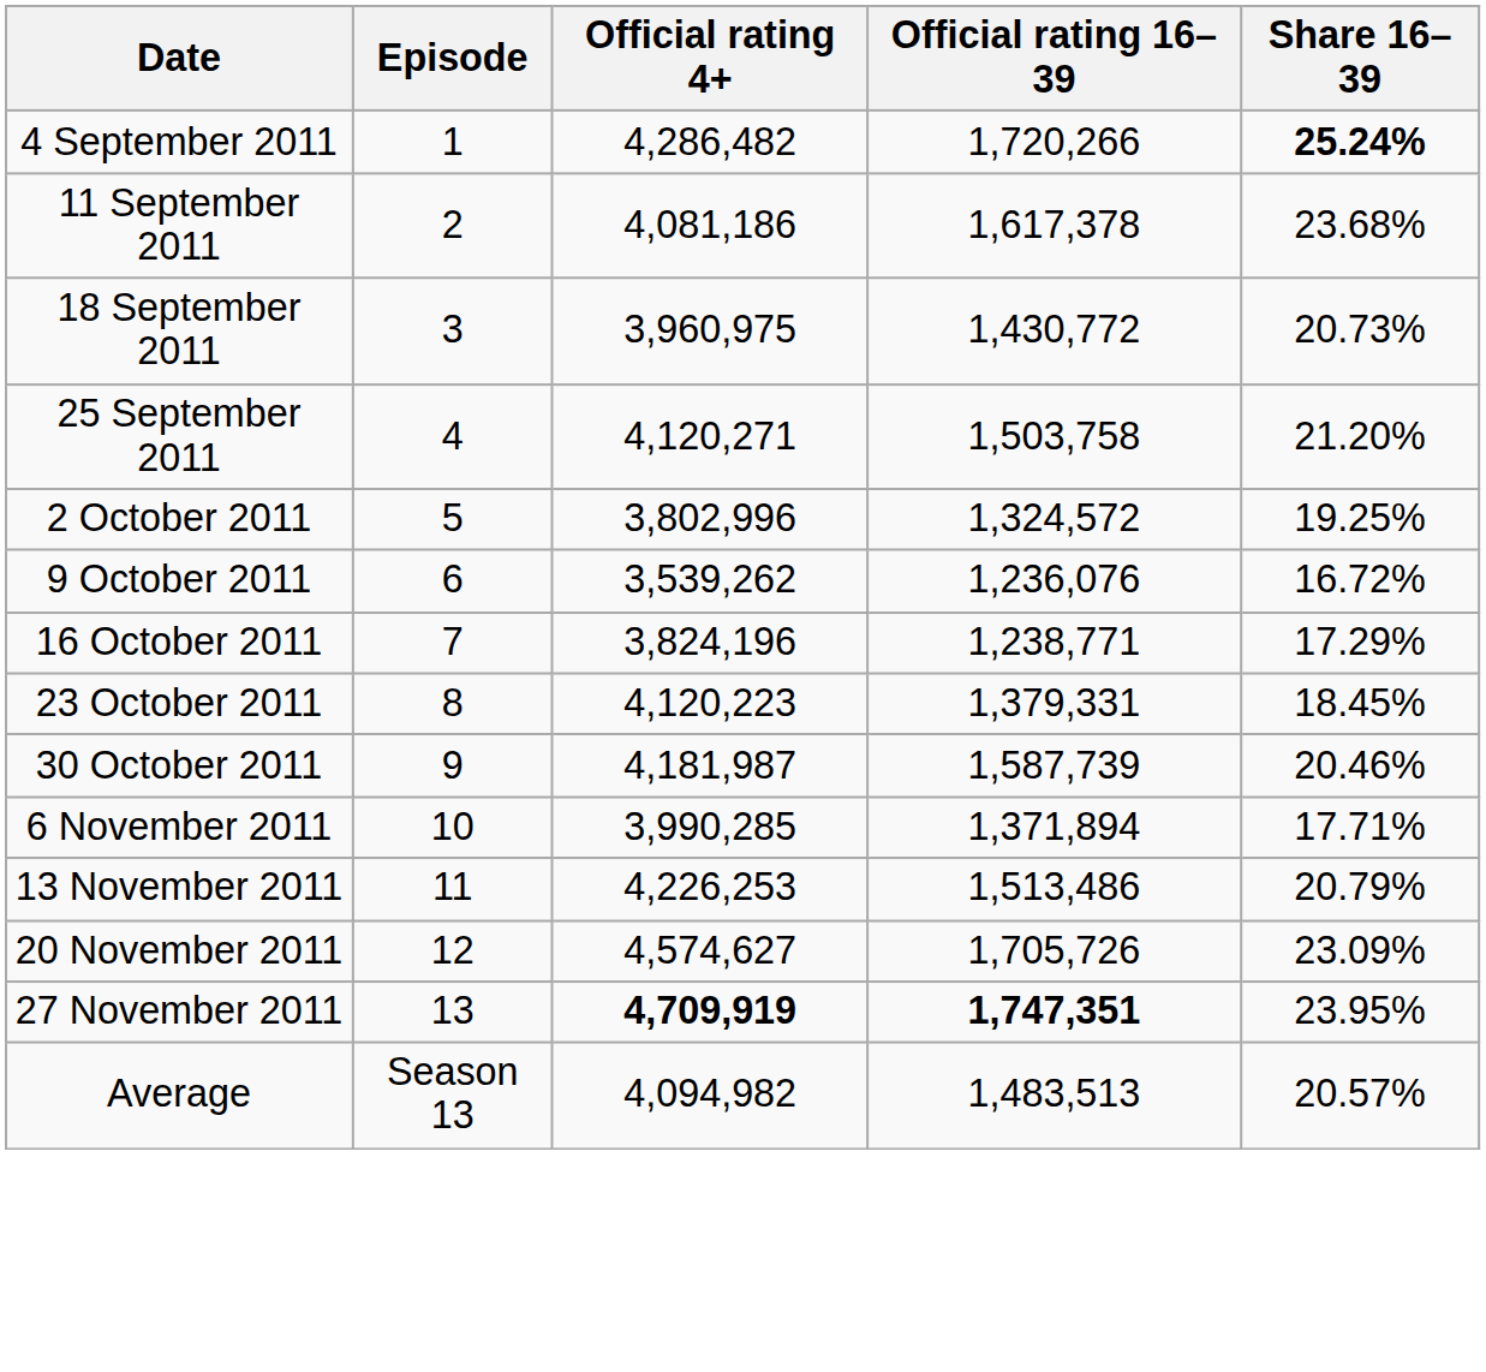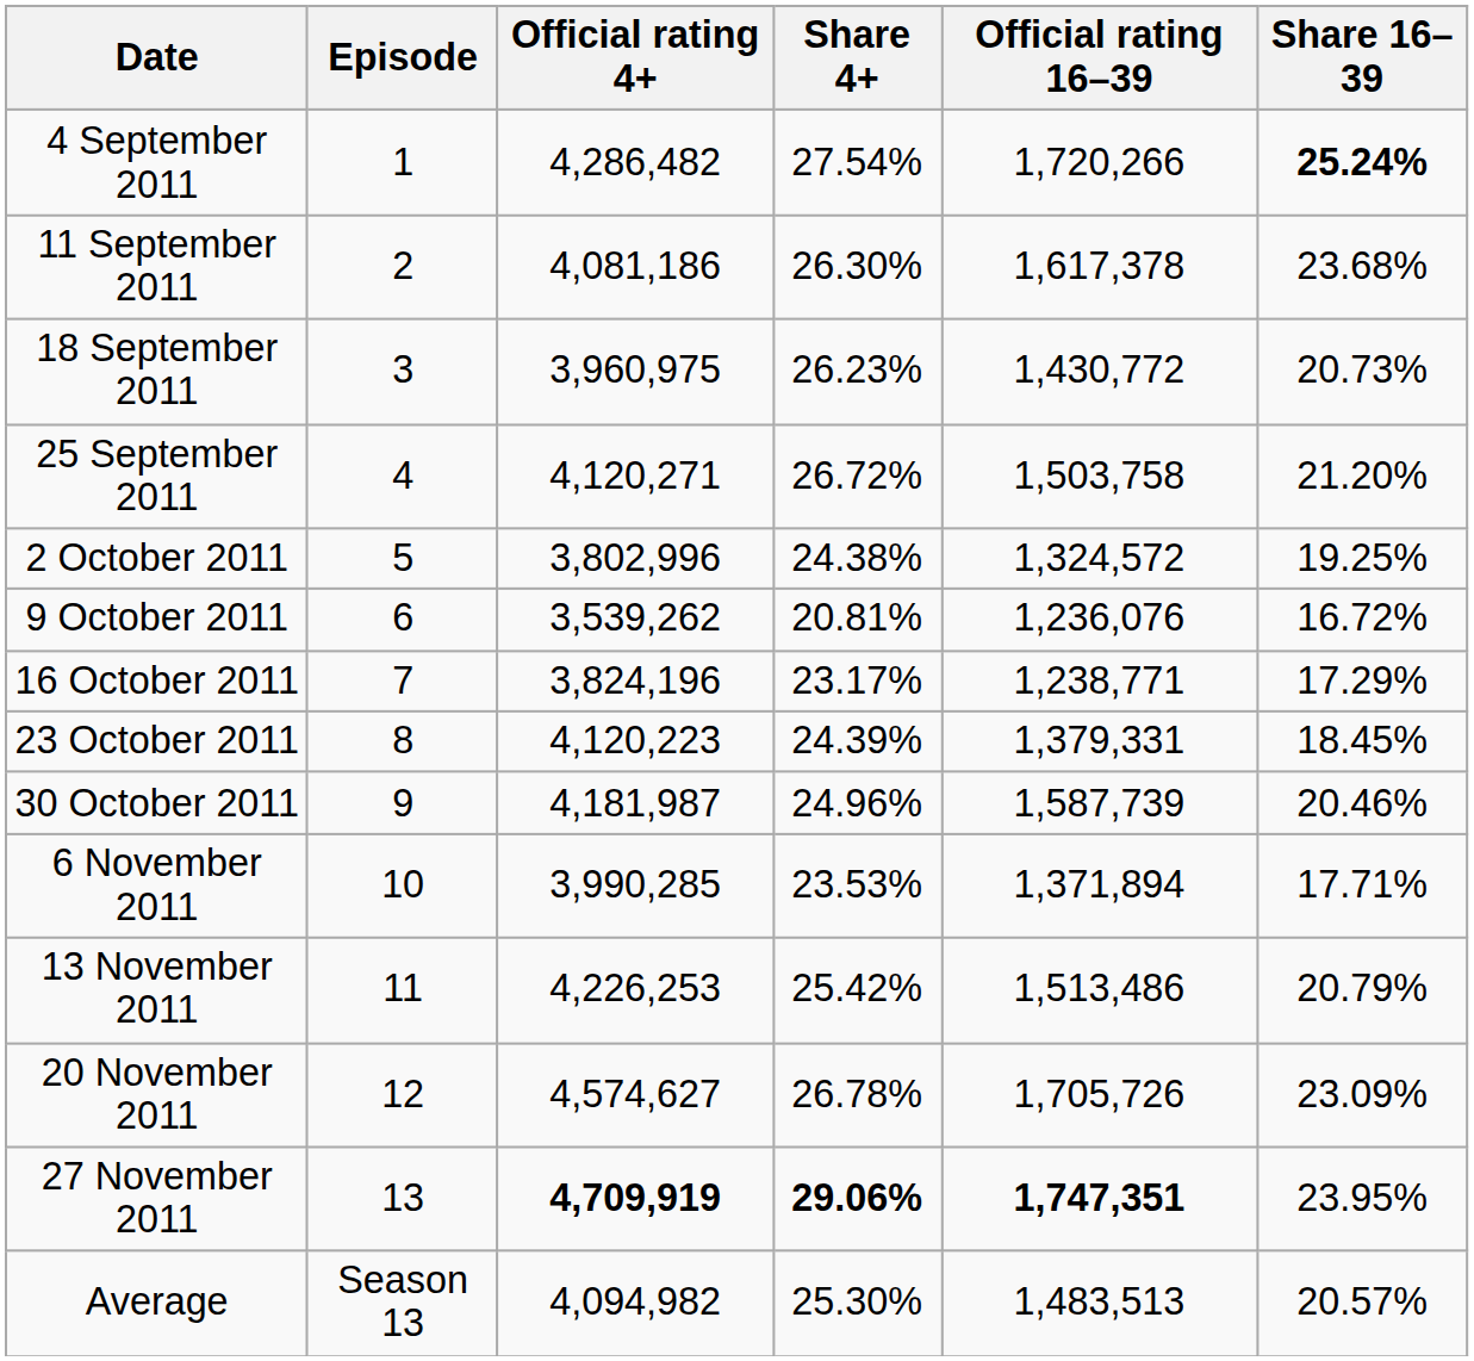+ column: Share 4+ | 27.54% | 26.30% | 26.23% | 26.72% | 24.38% | 20.81% | 23.17% | 24.39% | 24.96% | 23.53% | 25.42% | 26.78% | 29.06% | 25.30%
